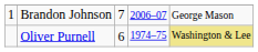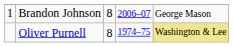Brandon Johnson | column 3: 7 -> 8
Oliver Purnell | column 3: 6 -> 8
